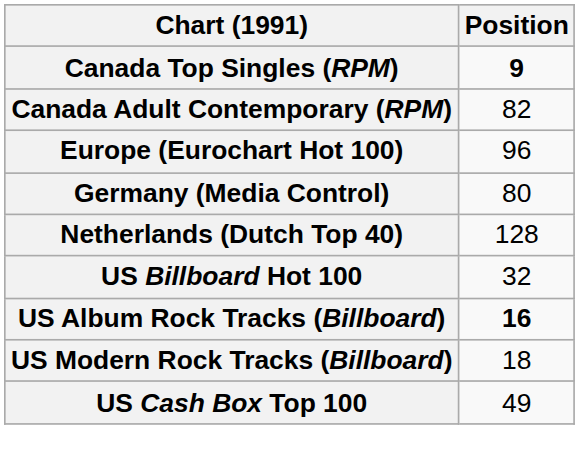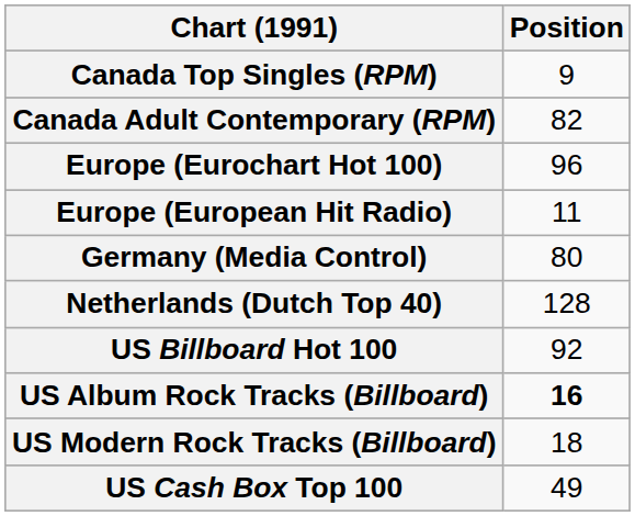Canada Top Singles (RPM) | Position: bold -> normal
+ row: Europe (European Hit Radio) | 11
US Billboard Hot 100 | Position: 32 -> 92
